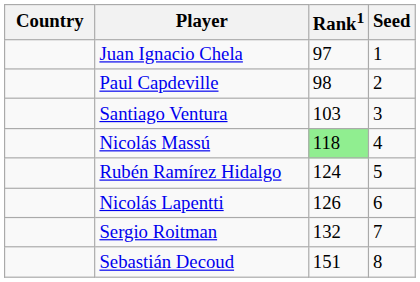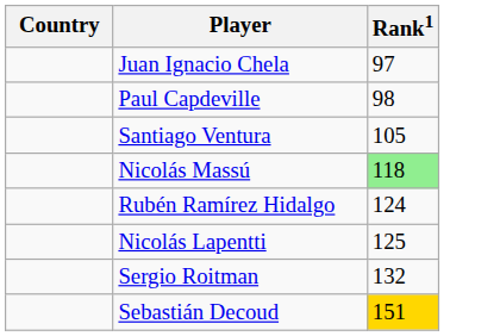- column: Seed | 1 | 2 | 3 | 4 | 5 | 6 | 7 | 8
Santiago Ventura | Rank1: 103 -> 105
Nicolás Lapentti | Rank1: 126 -> 125
Sebastián Decoud | Rank1: no background -> gold background
